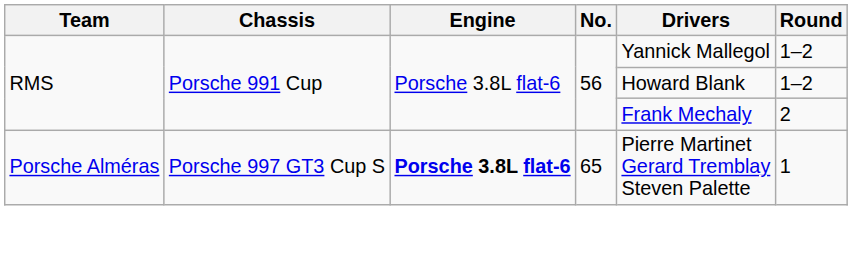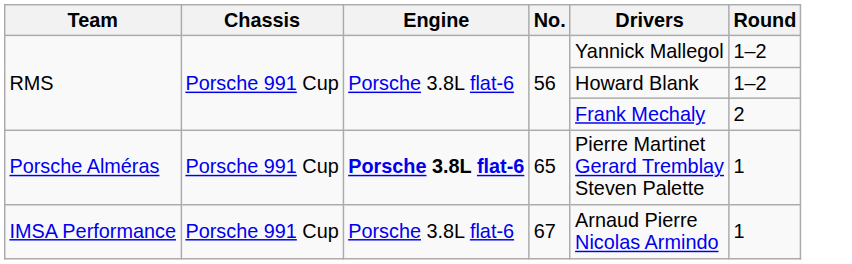Porsche Alméras | Chassis: Porsche 997 GT3 Cup S -> Porsche 991 Cup
+ row: IMSA Performance | Porsche 991 Cup | Porsche 3.8L flat-6 | 67 | Arnaud Pierre Nicolas Armindo | 1
